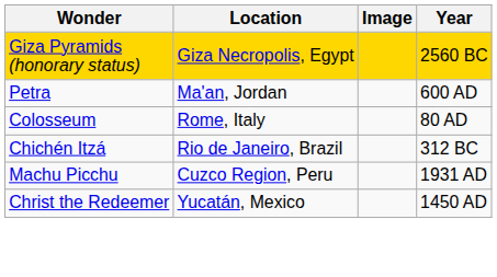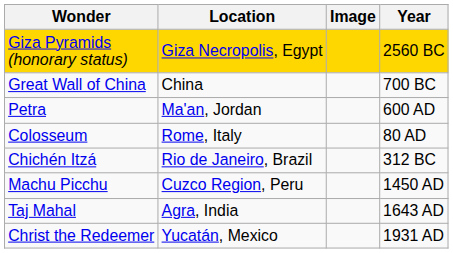+ row: Great Wall of China | China | 700 BC
Machu Picchu | Year: 1931 AD -> 1450 AD
+ row: Taj Mahal | Agra, India | 1643 AD
Christ the Redeemer | Year: 1450 AD -> 1931 AD
